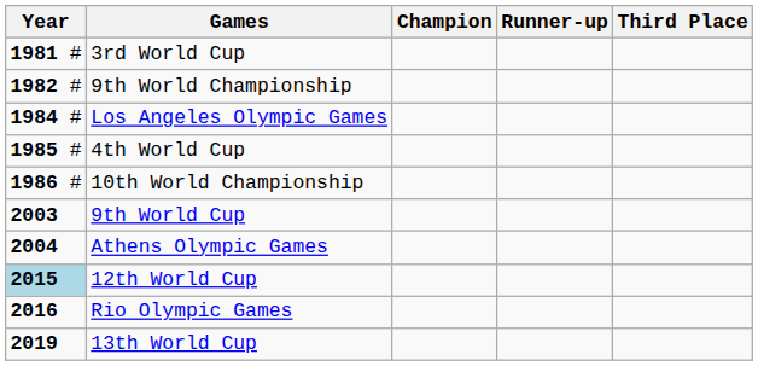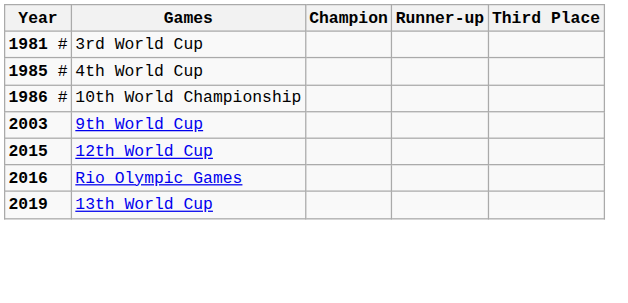- row: 1982 # | 9th World Championship
- row: 1984 # | Los Angeles Olympic Games
- row: 2004 | Athens Olympic Games
12th World Cup | Year: lightblue background -> no background
